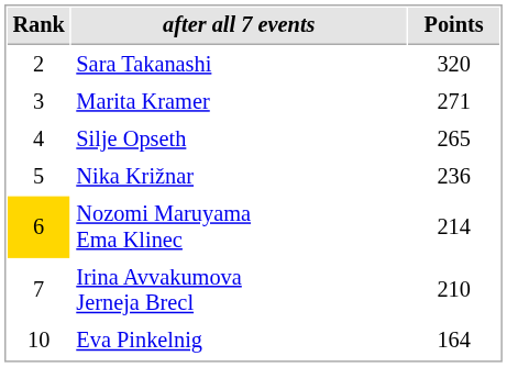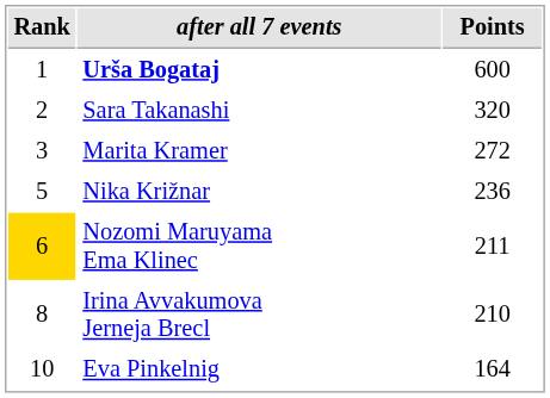+ row: 1 | Urša Bogataj | 600
Marita Kramer | Points: 271 -> 272
- row: 4 | Silje Opseth | 265
Nozomi Maruyama Ema Klinec | Points: 214 -> 211
Irina Avvakumova Jerneja Brecl | Rank: 7 -> 8
